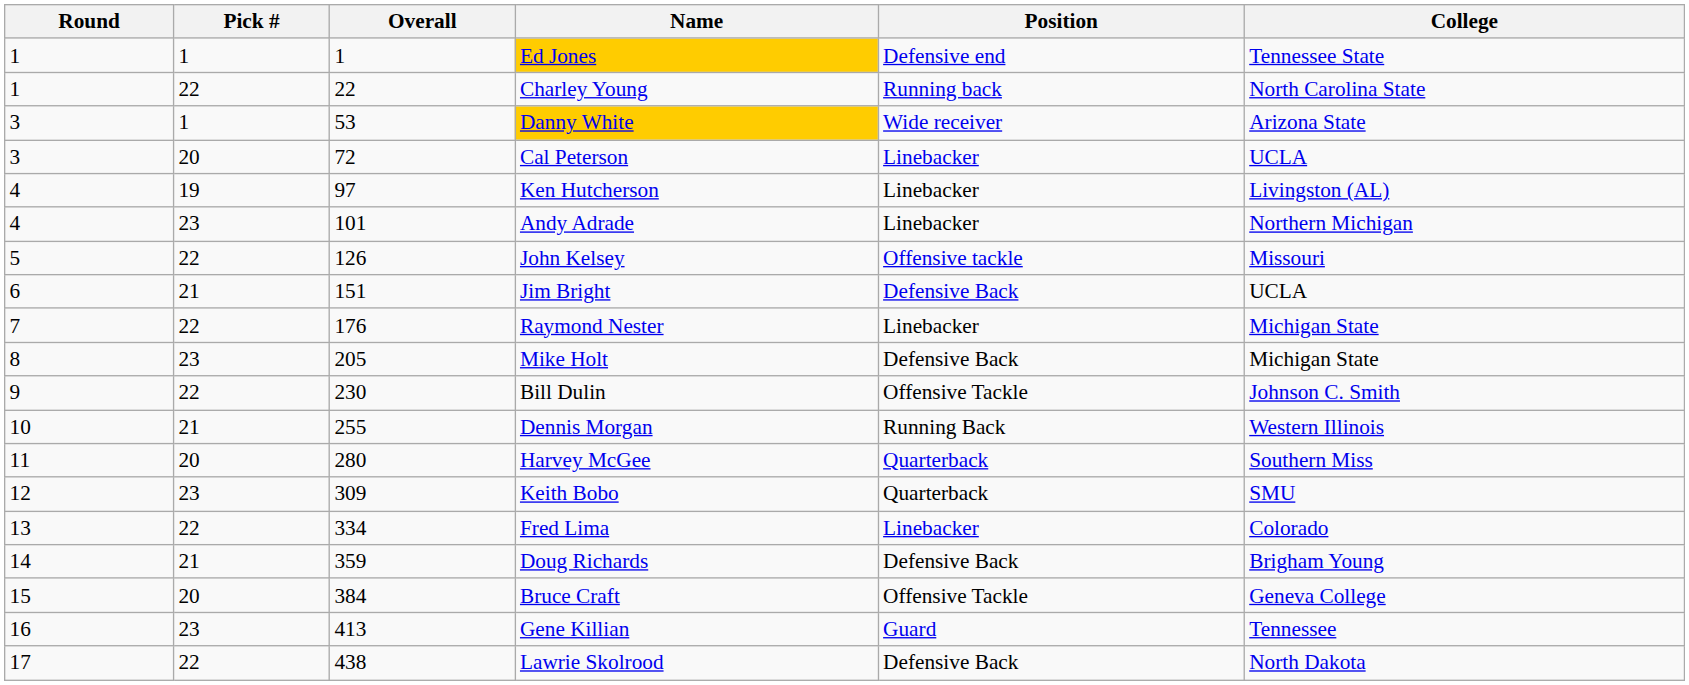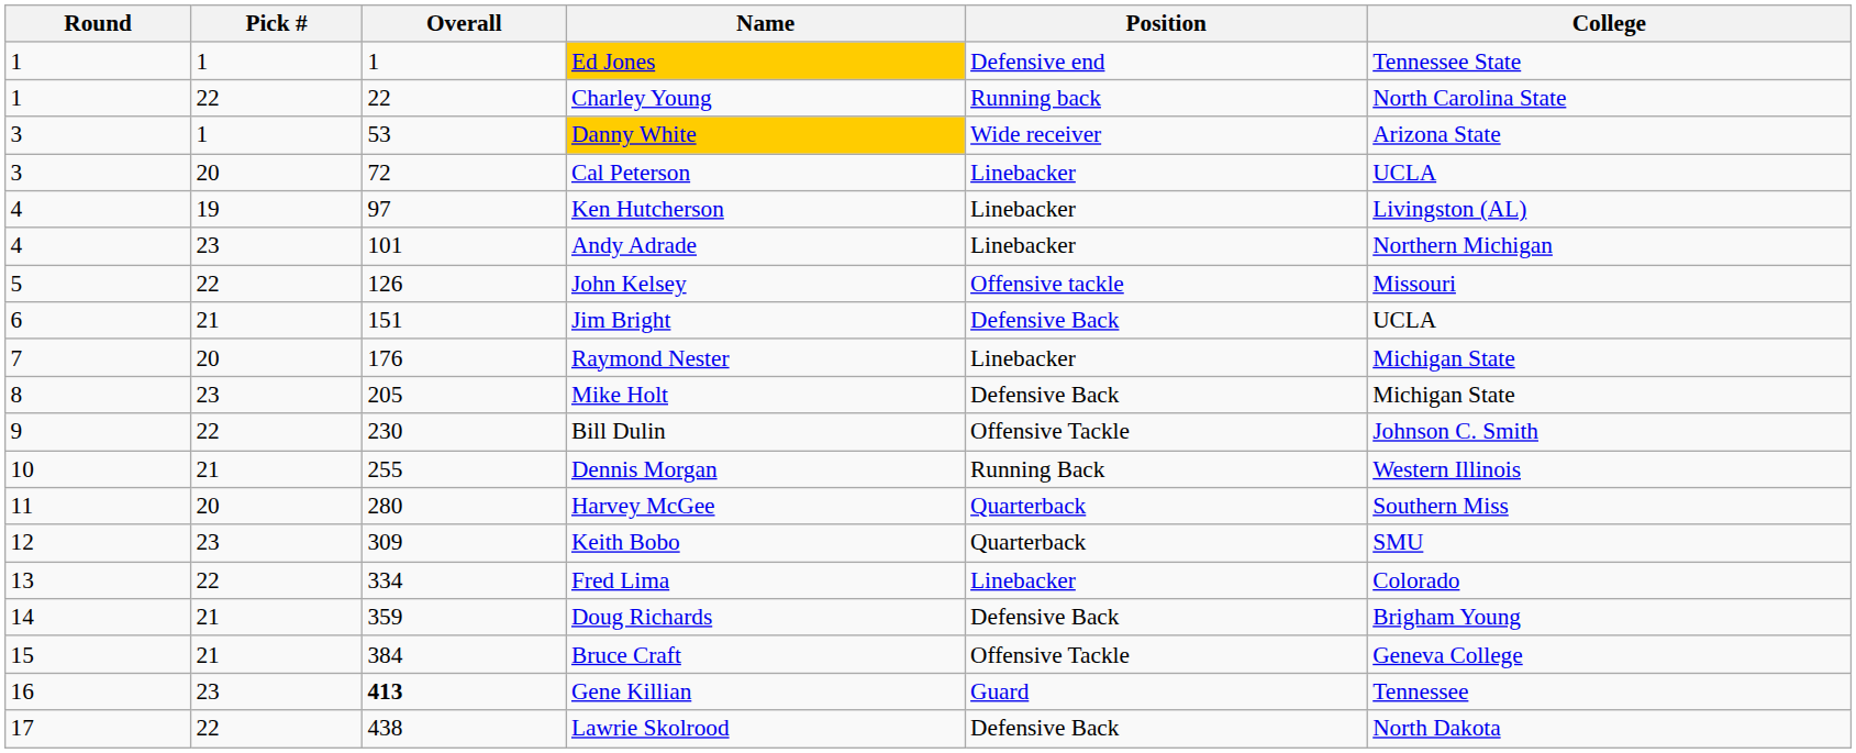Raymond Nester | Pick #: 22 -> 20
Bruce Craft | Pick #: 20 -> 21
Gene Killian | Overall: normal -> bold
